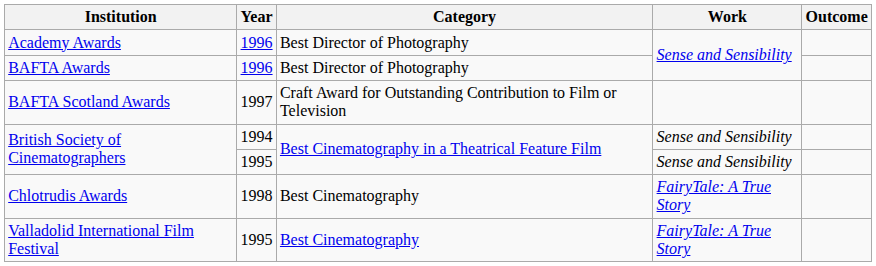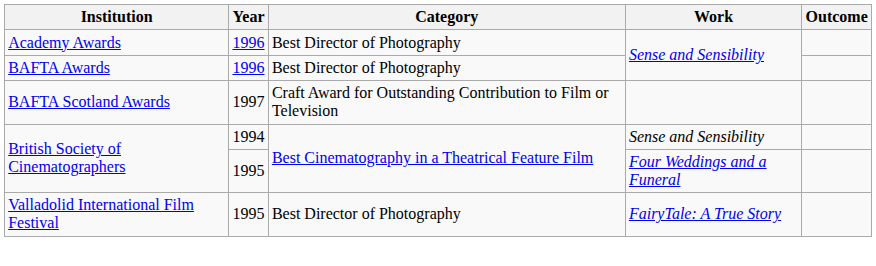British Society of Cinematographers / 1995 | Work: Sense and Sensibility -> Four Weddings and a Funeral
- row: Chlotrudis Awards | 1998 | Best Cinematography | FairyTale: A True Story
Valladolid International Film Festival | Category: Best Cinematography -> Best Director of Photography
